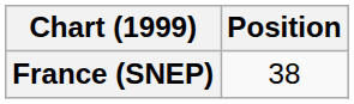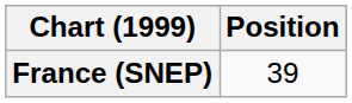France (SNEP) | Position: 38 -> 39
